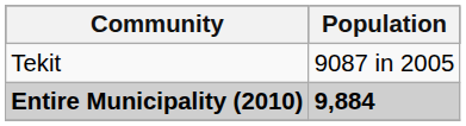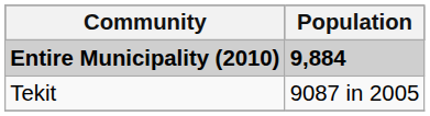rows swapped: Entire Municipality (2010) <-> Tekit
